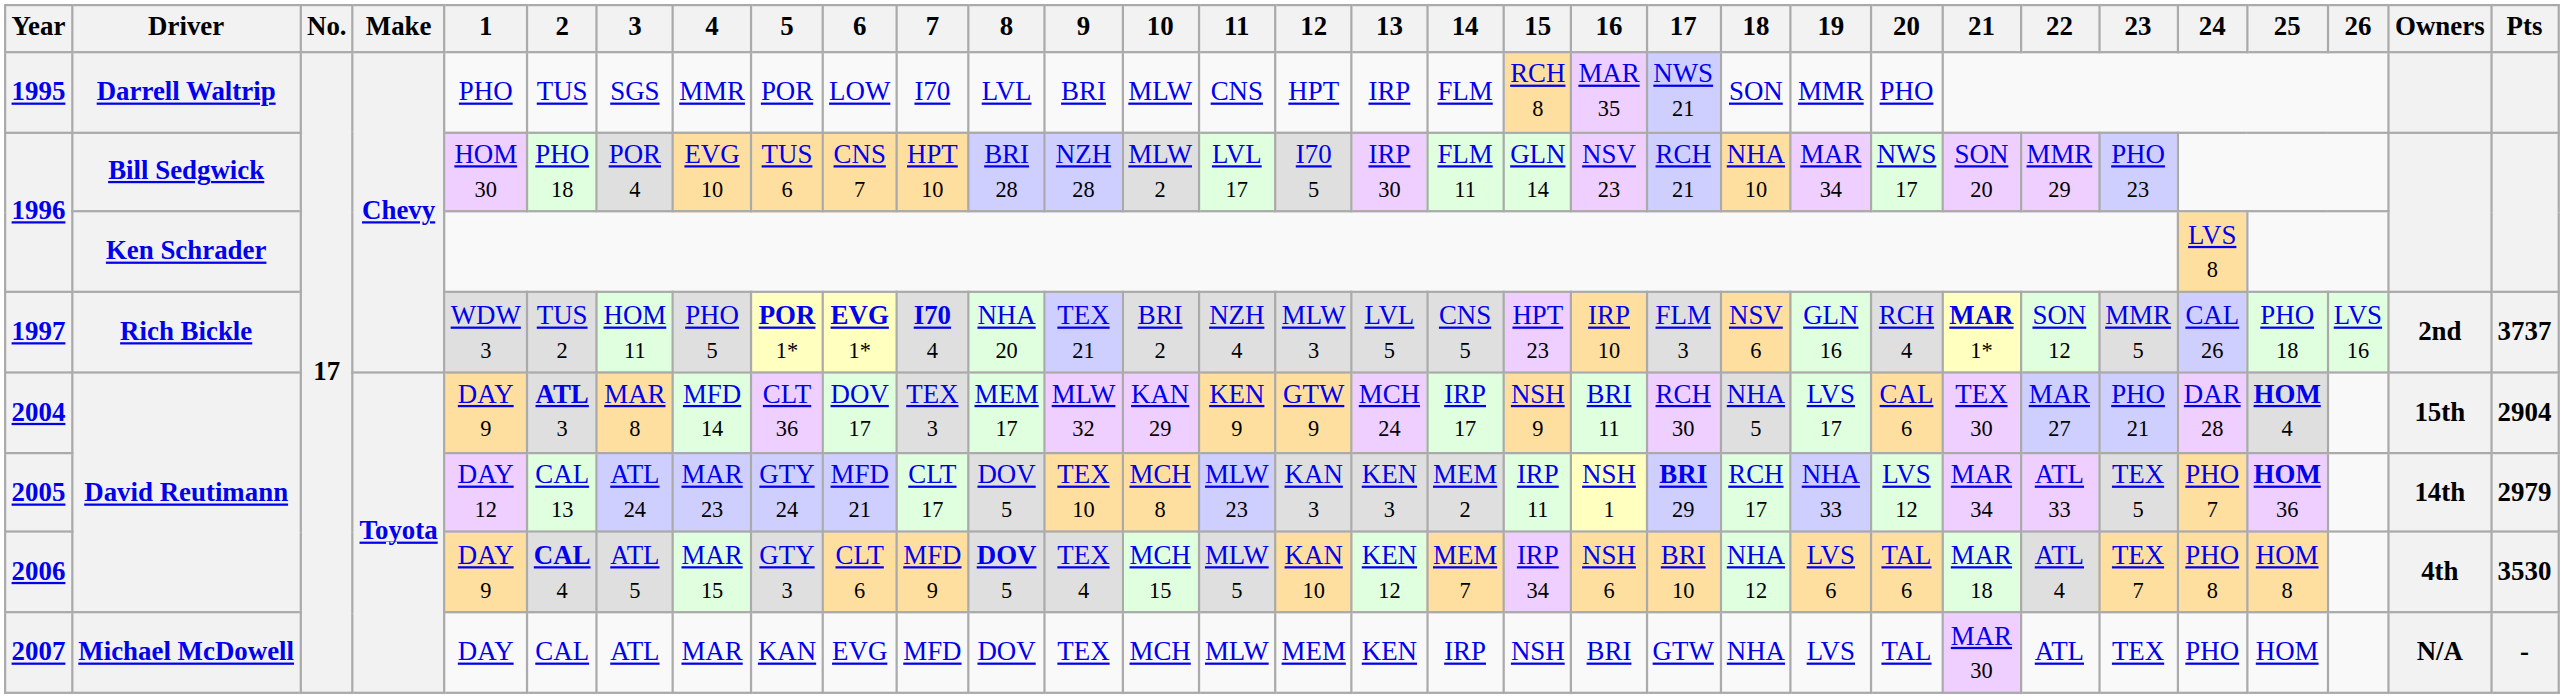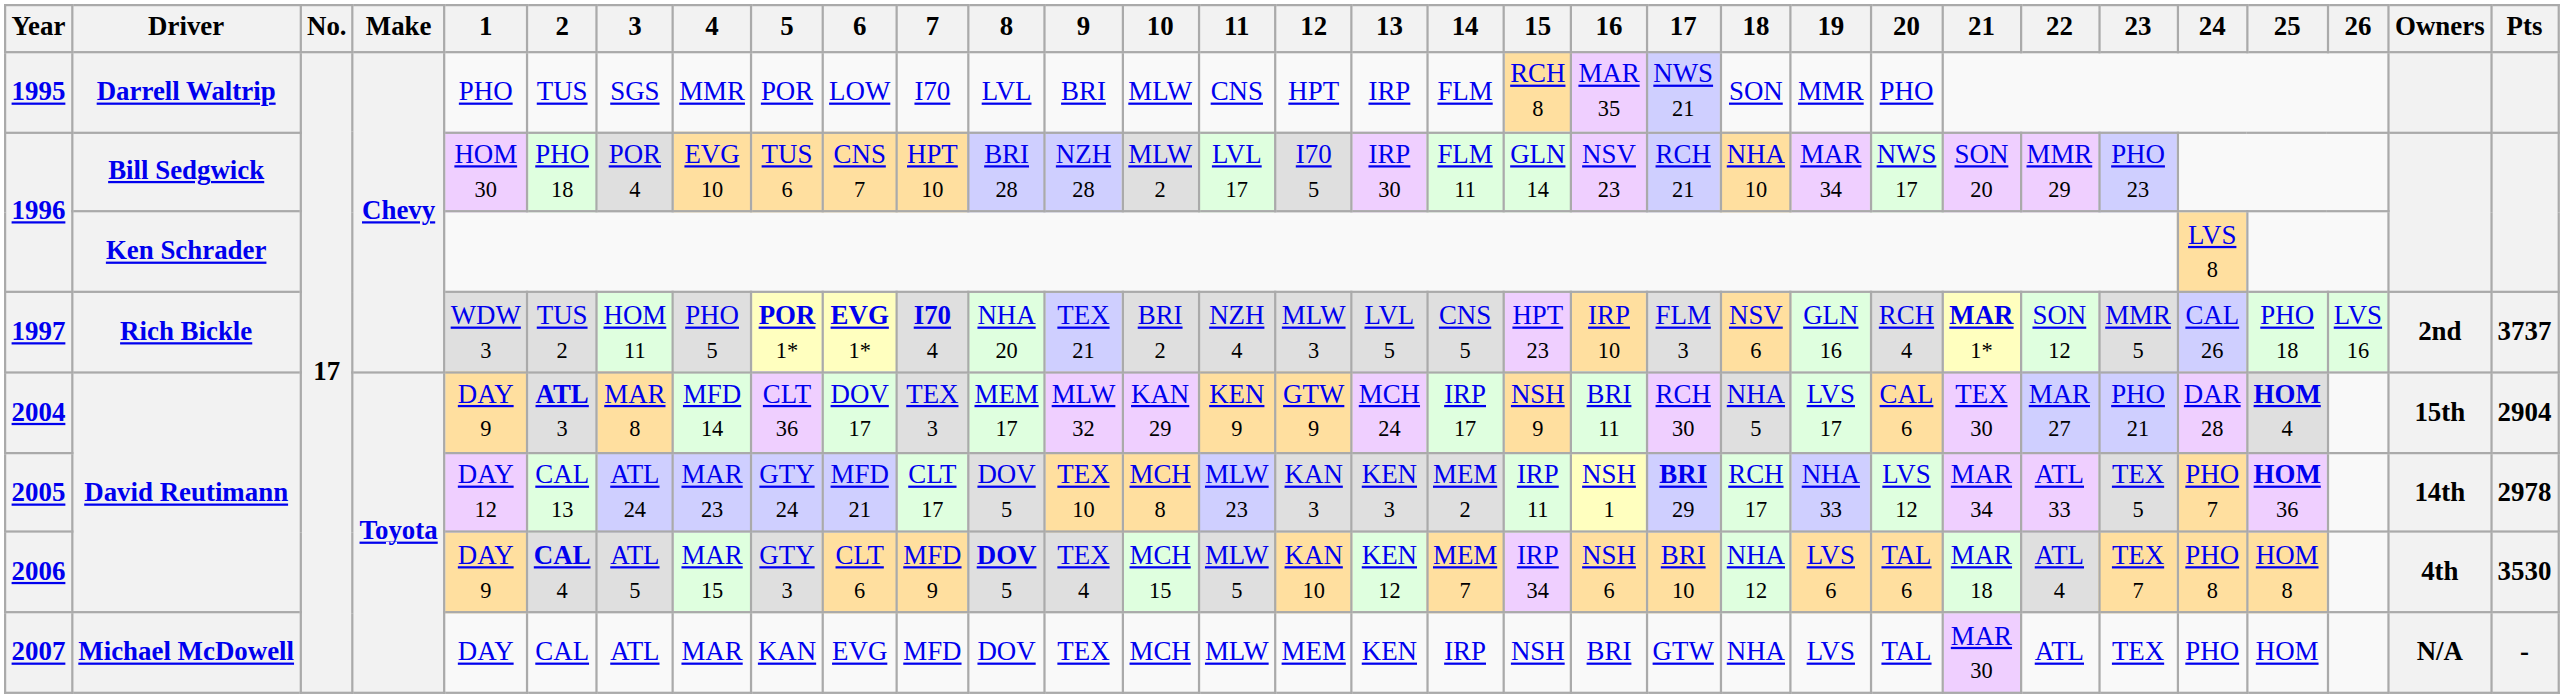2005 | Pts: 2979 -> 2978
